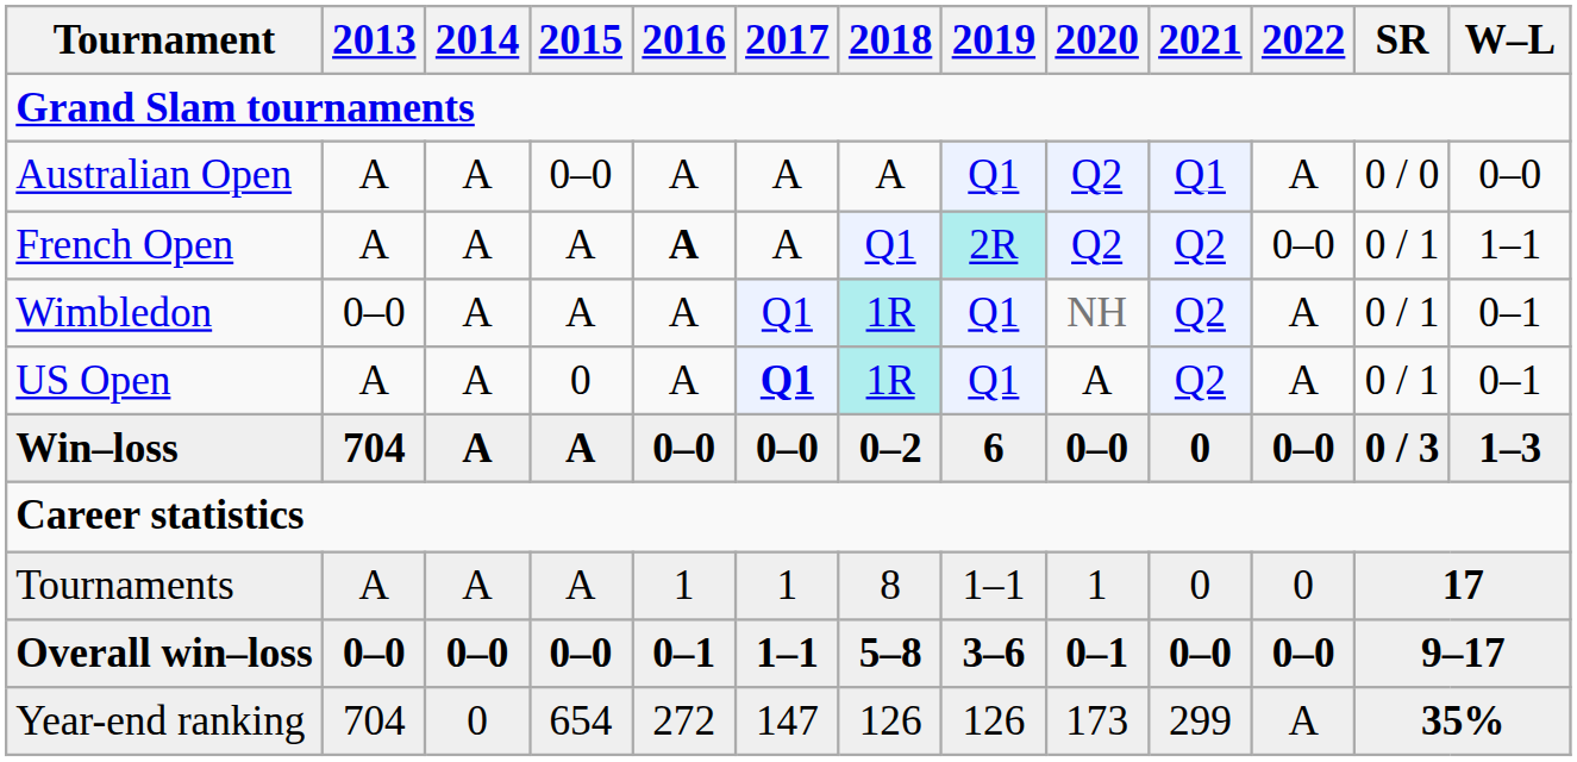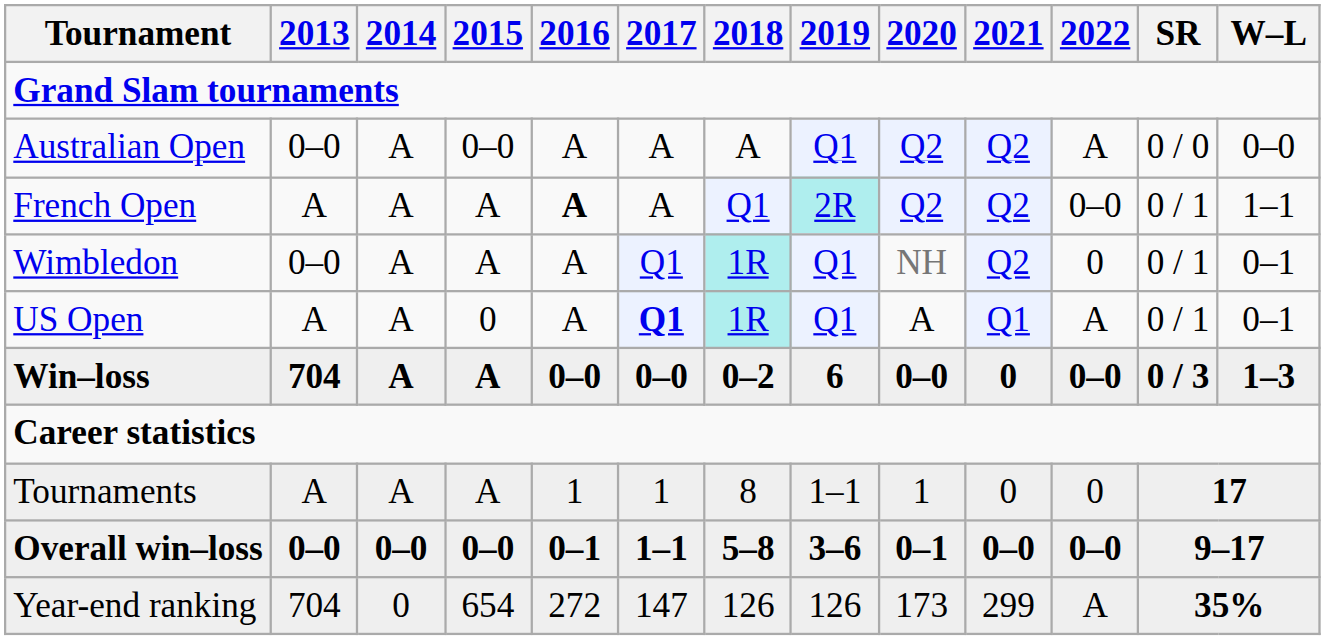Australian Open | 2013: A -> 0–0
Australian Open | 2021: Q1 -> Q2
Wimbledon | 2022: A -> 0
US Open | 2021: Q2 -> Q1
